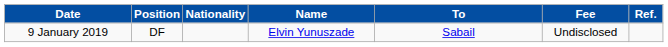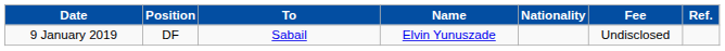columns swapped: Nationality <-> To
